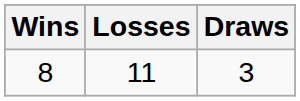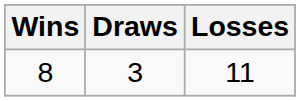columns swapped: Losses <-> Draws
